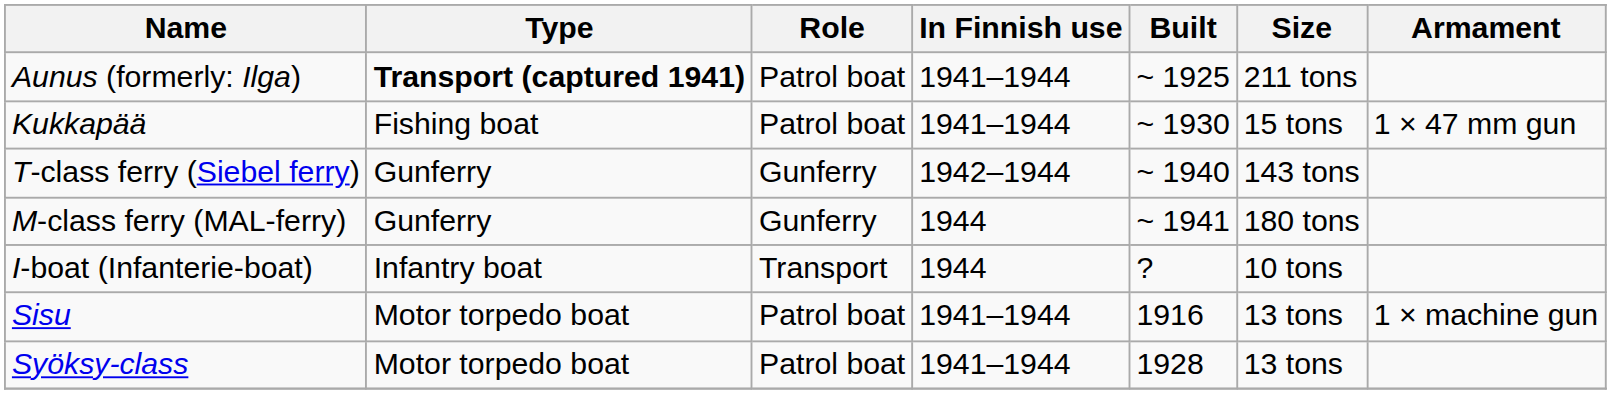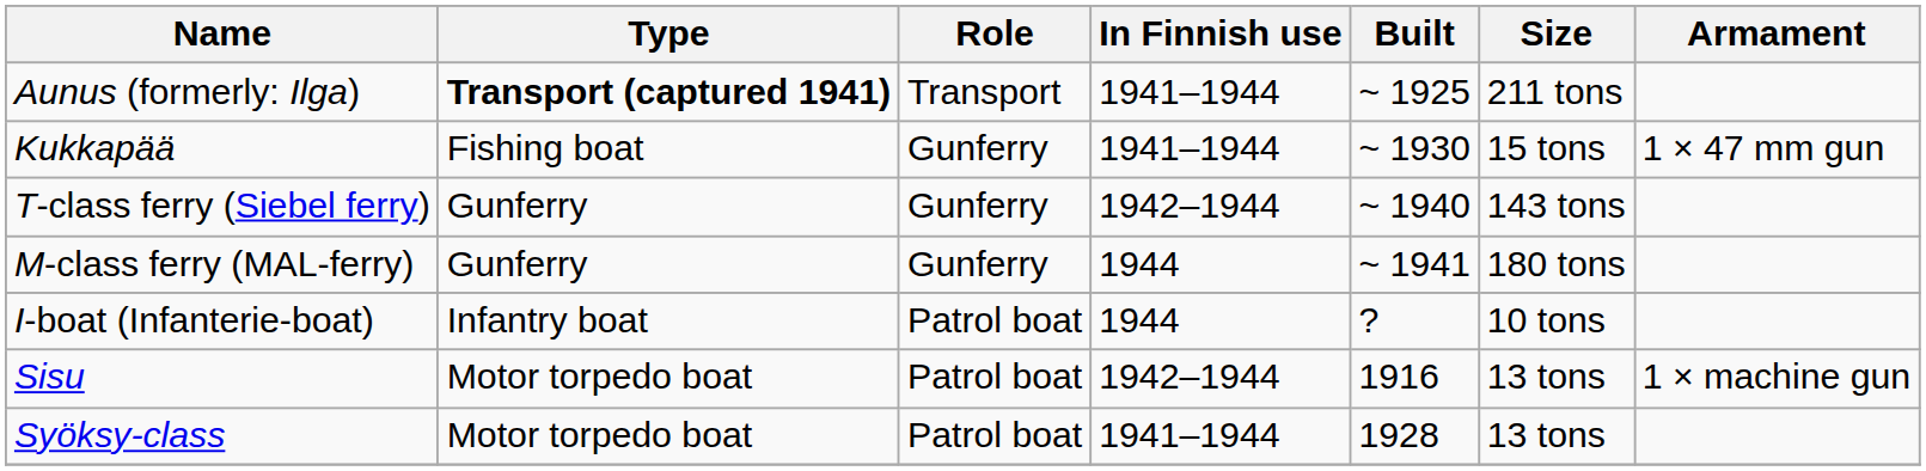Aunus (formerly: Ilga) | Role: Patrol boat -> Transport
Kukkapää | Role: Patrol boat -> Gunferry
I-boat (Infanterie-boat) | Role: Transport -> Patrol boat
Sisu | In Finnish use: 1941–1944 -> 1942–1944
